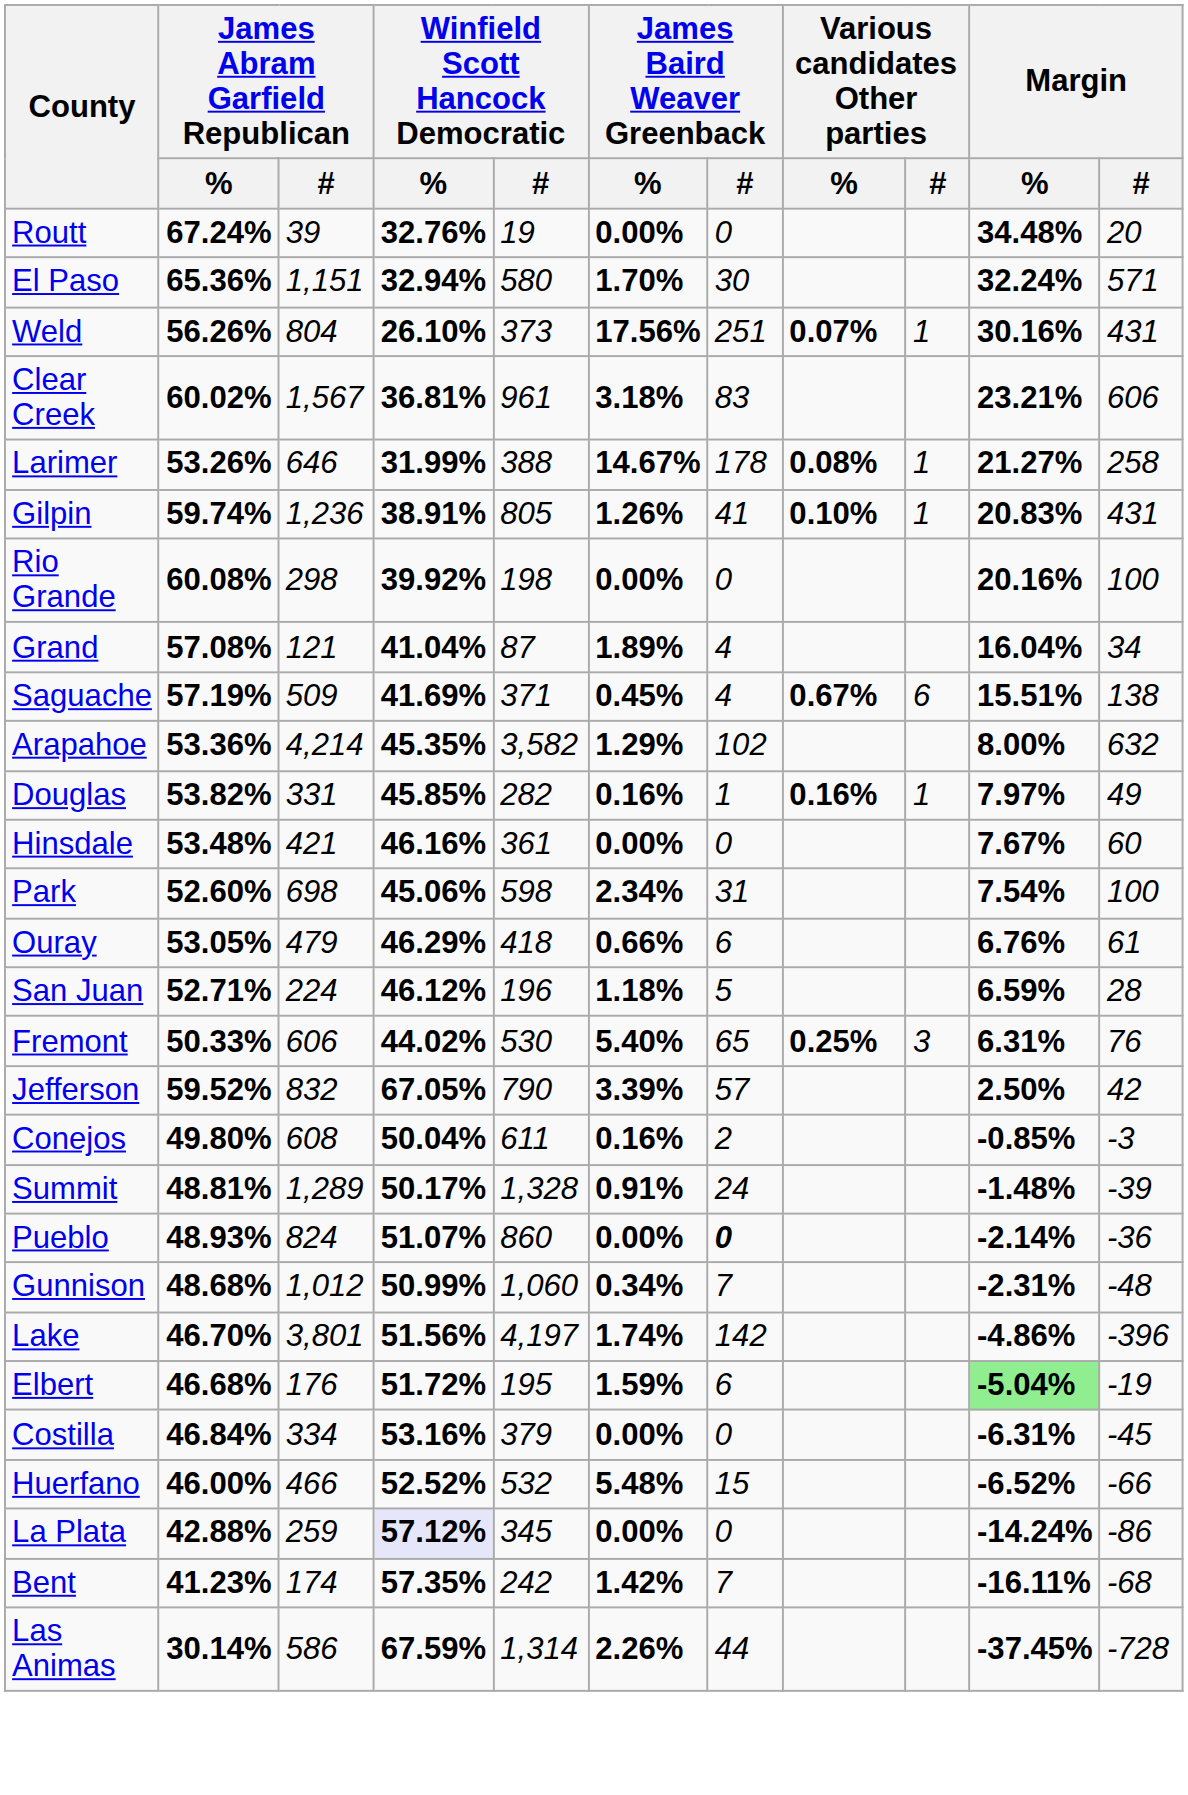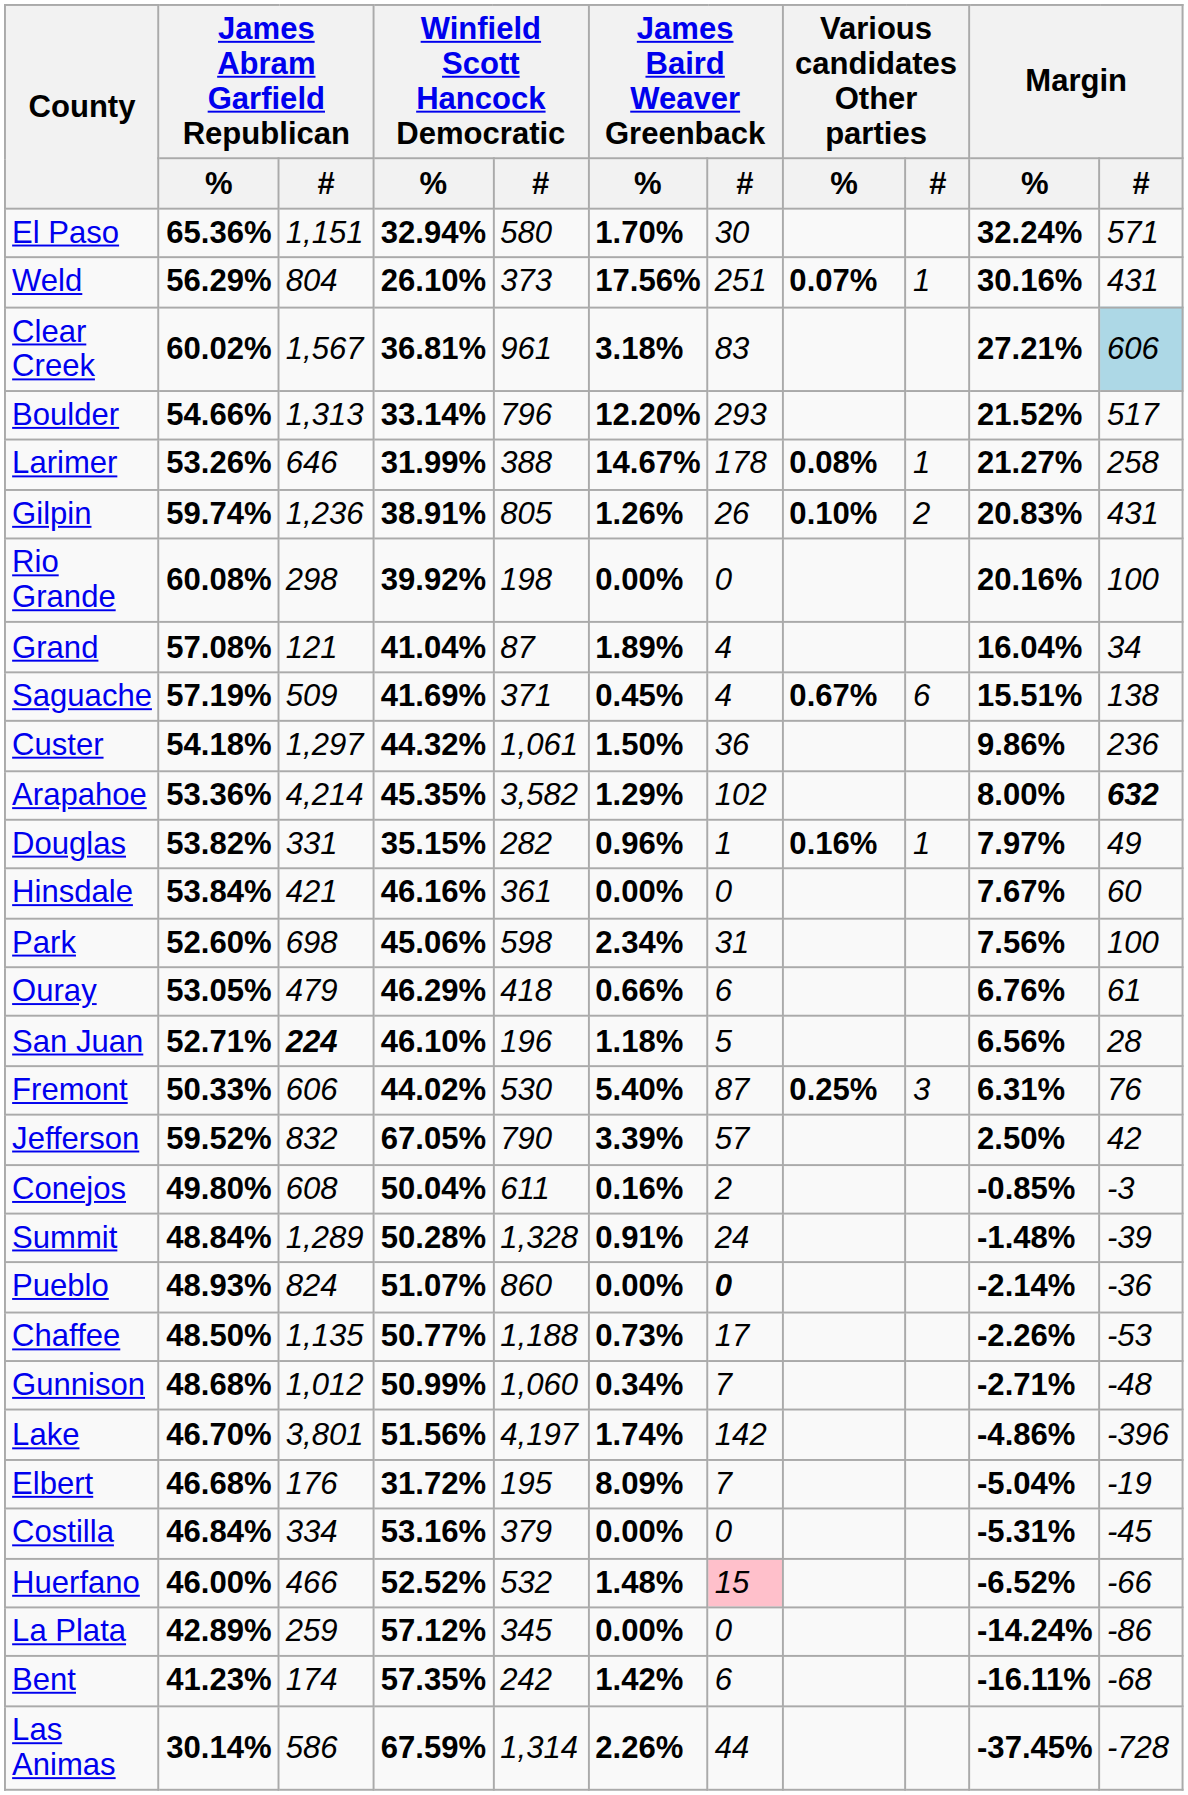- row: Routt | 67.24% | 39 | 32.76% | 19 | 0.00% | 0 | 34.48% | 20
Weld | James Abram Garfield Republican / %: 56.26% -> 56.29%
Clear Creek | Margin / %: 23.21% -> 27.21%
Clear Creek | Margin / #: no background -> lightblue background
+ row: Boulder | 54.66% | 1,313 | 33.14% | 796 | 12.20% | 293 | 21.52% | 517
Gilpin | James Baird Weaver Greenback / #: 41 -> 26
Gilpin | Various candidates Other parties / #: 1 -> 2
+ row: Custer | 54.18% | 1,297 | 44.32% | 1,061 | 1.50% | 36 | 9.86% | 236
Arapahoe | Margin / #: normal -> bold
Douglas | Winfield Scott Hancock Democratic / %: 45.85% -> 35.15%
Douglas | James Baird Weaver Greenback / %: 0.16% -> 0.96%
Hinsdale | James Abram Garfield Republican / %: 53.48% -> 53.84%
Park | Margin / %: 7.54% -> 7.56%
San Juan | James Abram Garfield Republican / #: normal -> bold
San Juan | Winfield Scott Hancock Democratic / %: 46.12% -> 46.10%
San Juan | Margin / %: 6.59% -> 6.56%
Fremont | James Baird Weaver Greenback / #: 65 -> 87
Summit | James Abram Garfield Republican / %: 48.81% -> 48.84%
Summit | Winfield Scott Hancock Democratic / %: 50.17% -> 50.28%
+ row: Chaffee | 48.50% | 1,135 | 50.77% | 1,188 | 0.73% | 17 | -2.26% | -53
Gunnison | Margin / %: -2.31% -> -2.71%
Elbert | Winfield Scott Hancock Democratic / %: 51.72% -> 31.72%
Elbert | James Baird Weaver Greenback / %: 1.59% -> 8.09%
Elbert | James Baird Weaver Greenback / #: 6 -> 7
Elbert | Margin / %: lightgreen background -> no background
Costilla | Margin / %: -6.31% -> -5.31%
Huerfano | James Baird Weaver Greenback / %: 5.48% -> 1.48%
Huerfano | James Baird Weaver Greenback / #: no background -> pink background
La Plata | James Abram Garfield Republican / %: 42.88% -> 42.89%
La Plata | Winfield Scott Hancock Democratic / %: lavender background -> no background
Bent | James Baird Weaver Greenback / #: 7 -> 6
